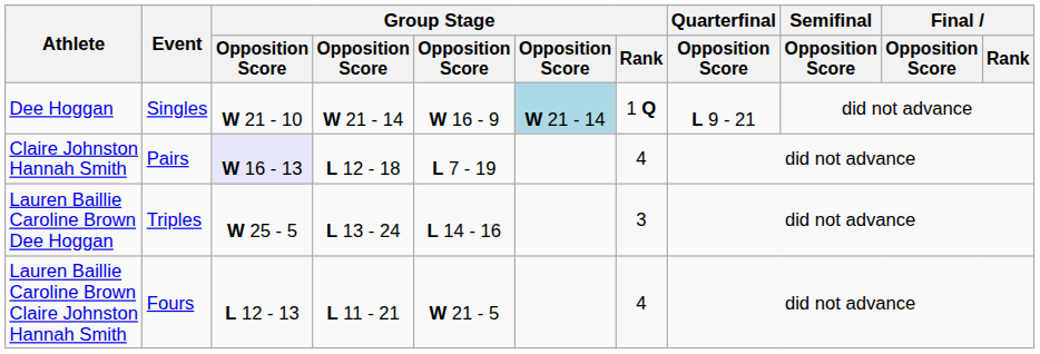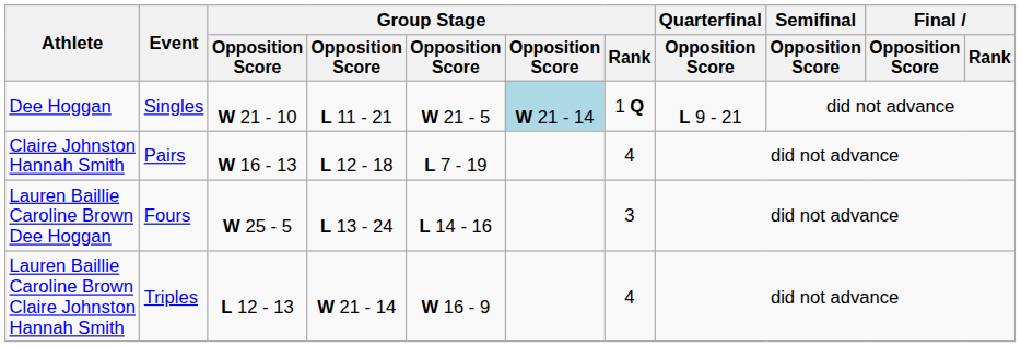Dee Hoggan | column 4: W 21 - 14 -> L 11 - 21
Dee Hoggan | column 5: W 16 - 9 -> W 21 - 5
Claire Johnston Hannah Smith | column 3: lavender background -> no background
Lauren Baillie Caroline Brown Dee Hoggan | Event: Triples -> Fours
Lauren Baillie Caroline Brown Claire Johnston Hannah Smith | Event: Fours -> Triples
Lauren Baillie Caroline Brown Claire Johnston Hannah Smith | column 4: L 11 - 21 -> W 21 - 14
Lauren Baillie Caroline Brown Claire Johnston Hannah Smith | column 5: W 21 - 5 -> W 16 - 9
